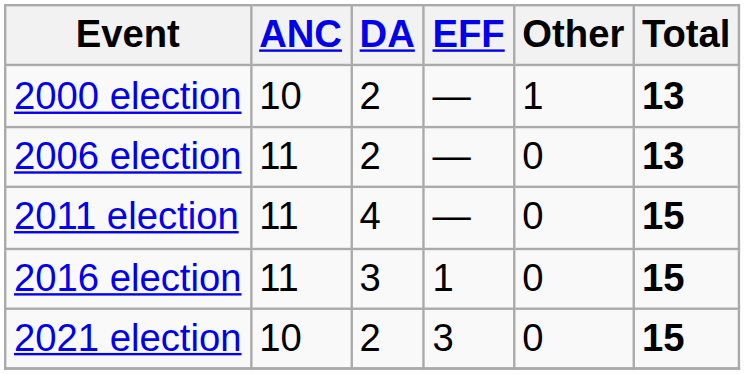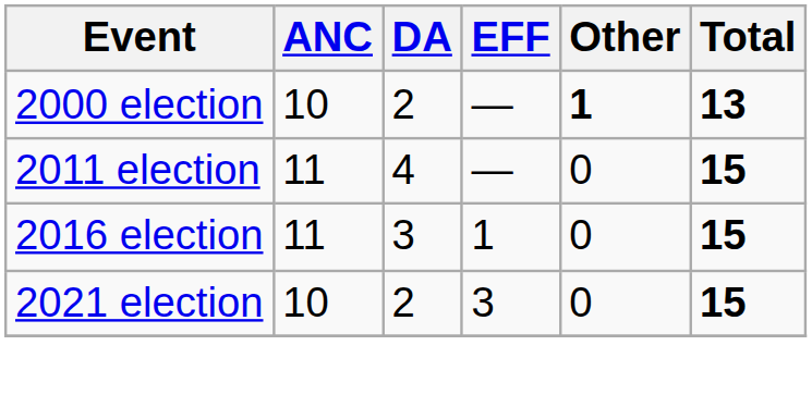2000 election | Other: normal -> bold
- row: 2006 election | 11 | 2 | — | 0 | 13
